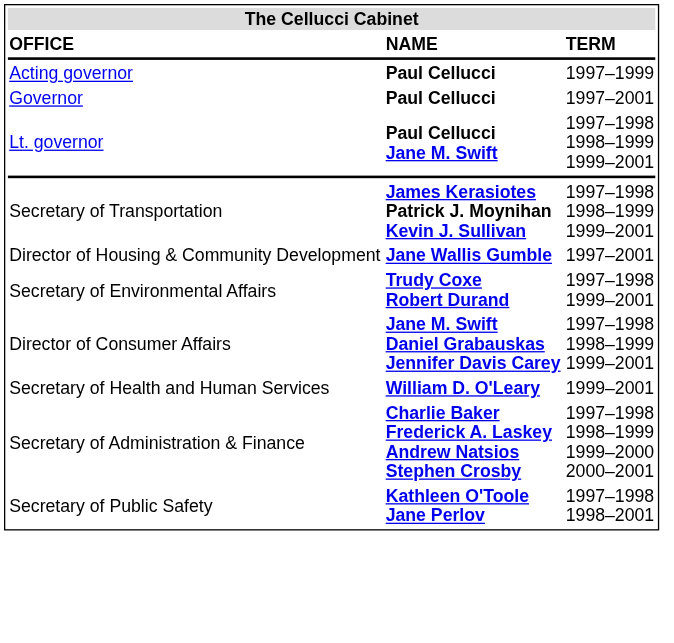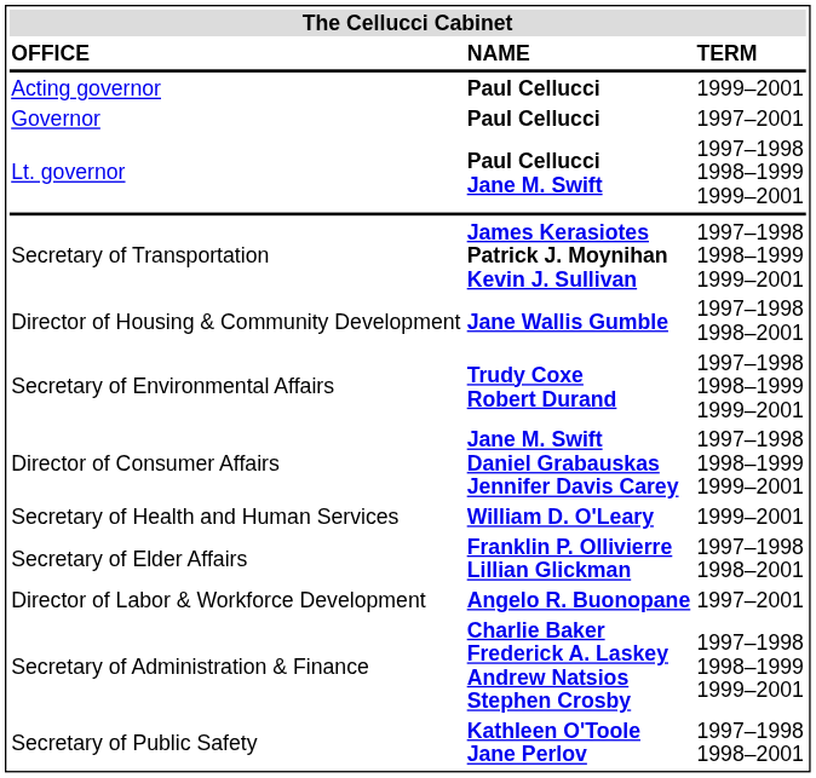Acting governor | TERM: 1997–1999 -> 1999–2001
Director of Housing & Community Development | TERM: 1997–2001 -> 1997–1998 1998–2001
Secretary of Environmental Affairs | TERM: 1997–1998 1999–2001 -> 1997–1998 1998–1999 1999–2001
+ row: Secretary of Elder Affairs | Franklin P. Ollivierre Lillian Glickman | 1997–1998 1998–2001
+ row: Director of Labor & Workforce Development | Angelo R. Buonopane | 1997–2001
Secretary of Administration & Finance | TERM: 1997–1998 1998–1999 1999–2000 2000–2001 -> 1997–1998 1998–1999 1999–2001
